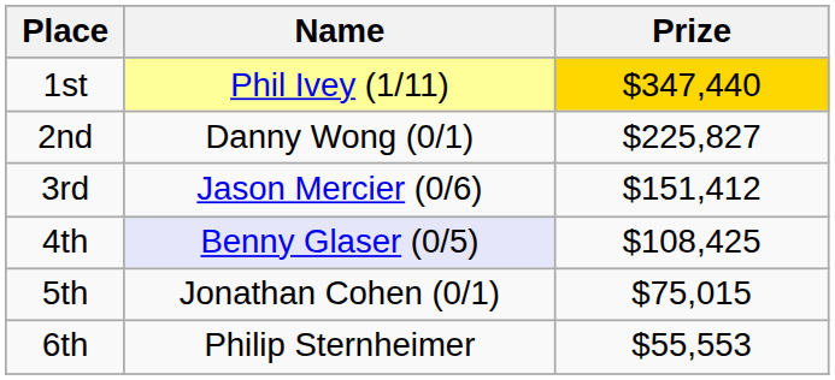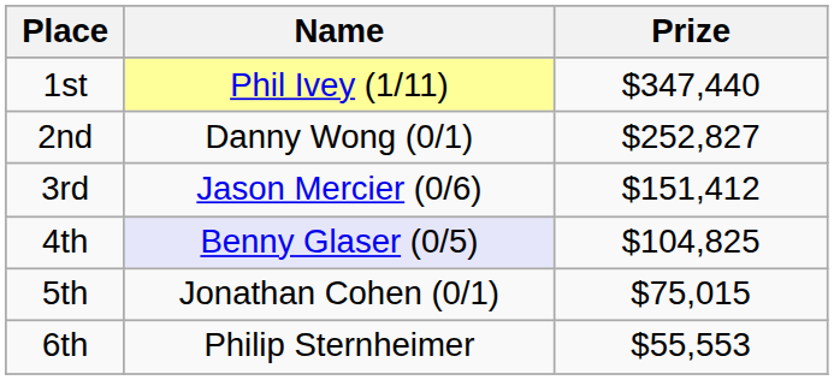1st | Prize: gold background -> no background
2nd | Prize: $225,827 -> $252,827
4th | Prize: $108,425 -> $104,825
